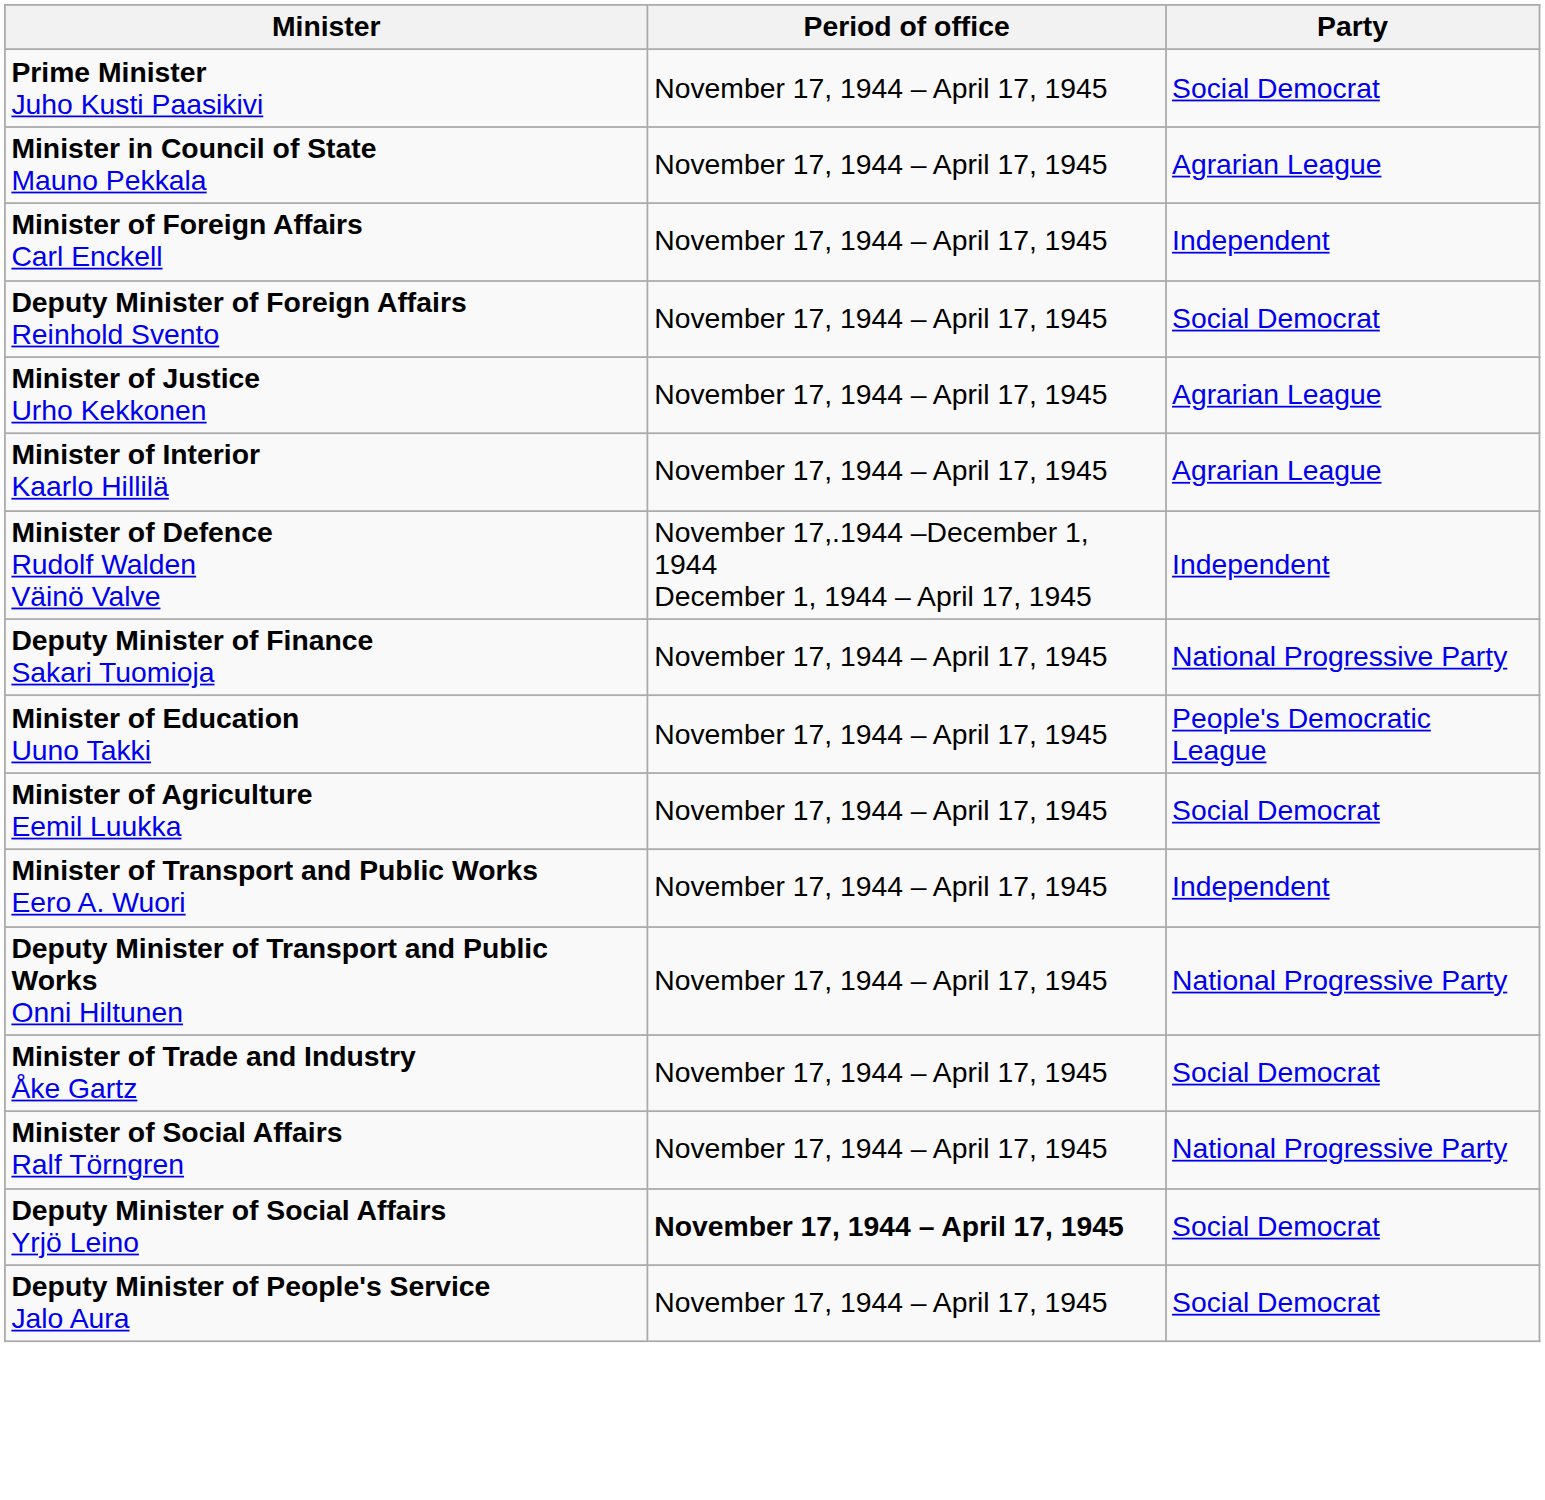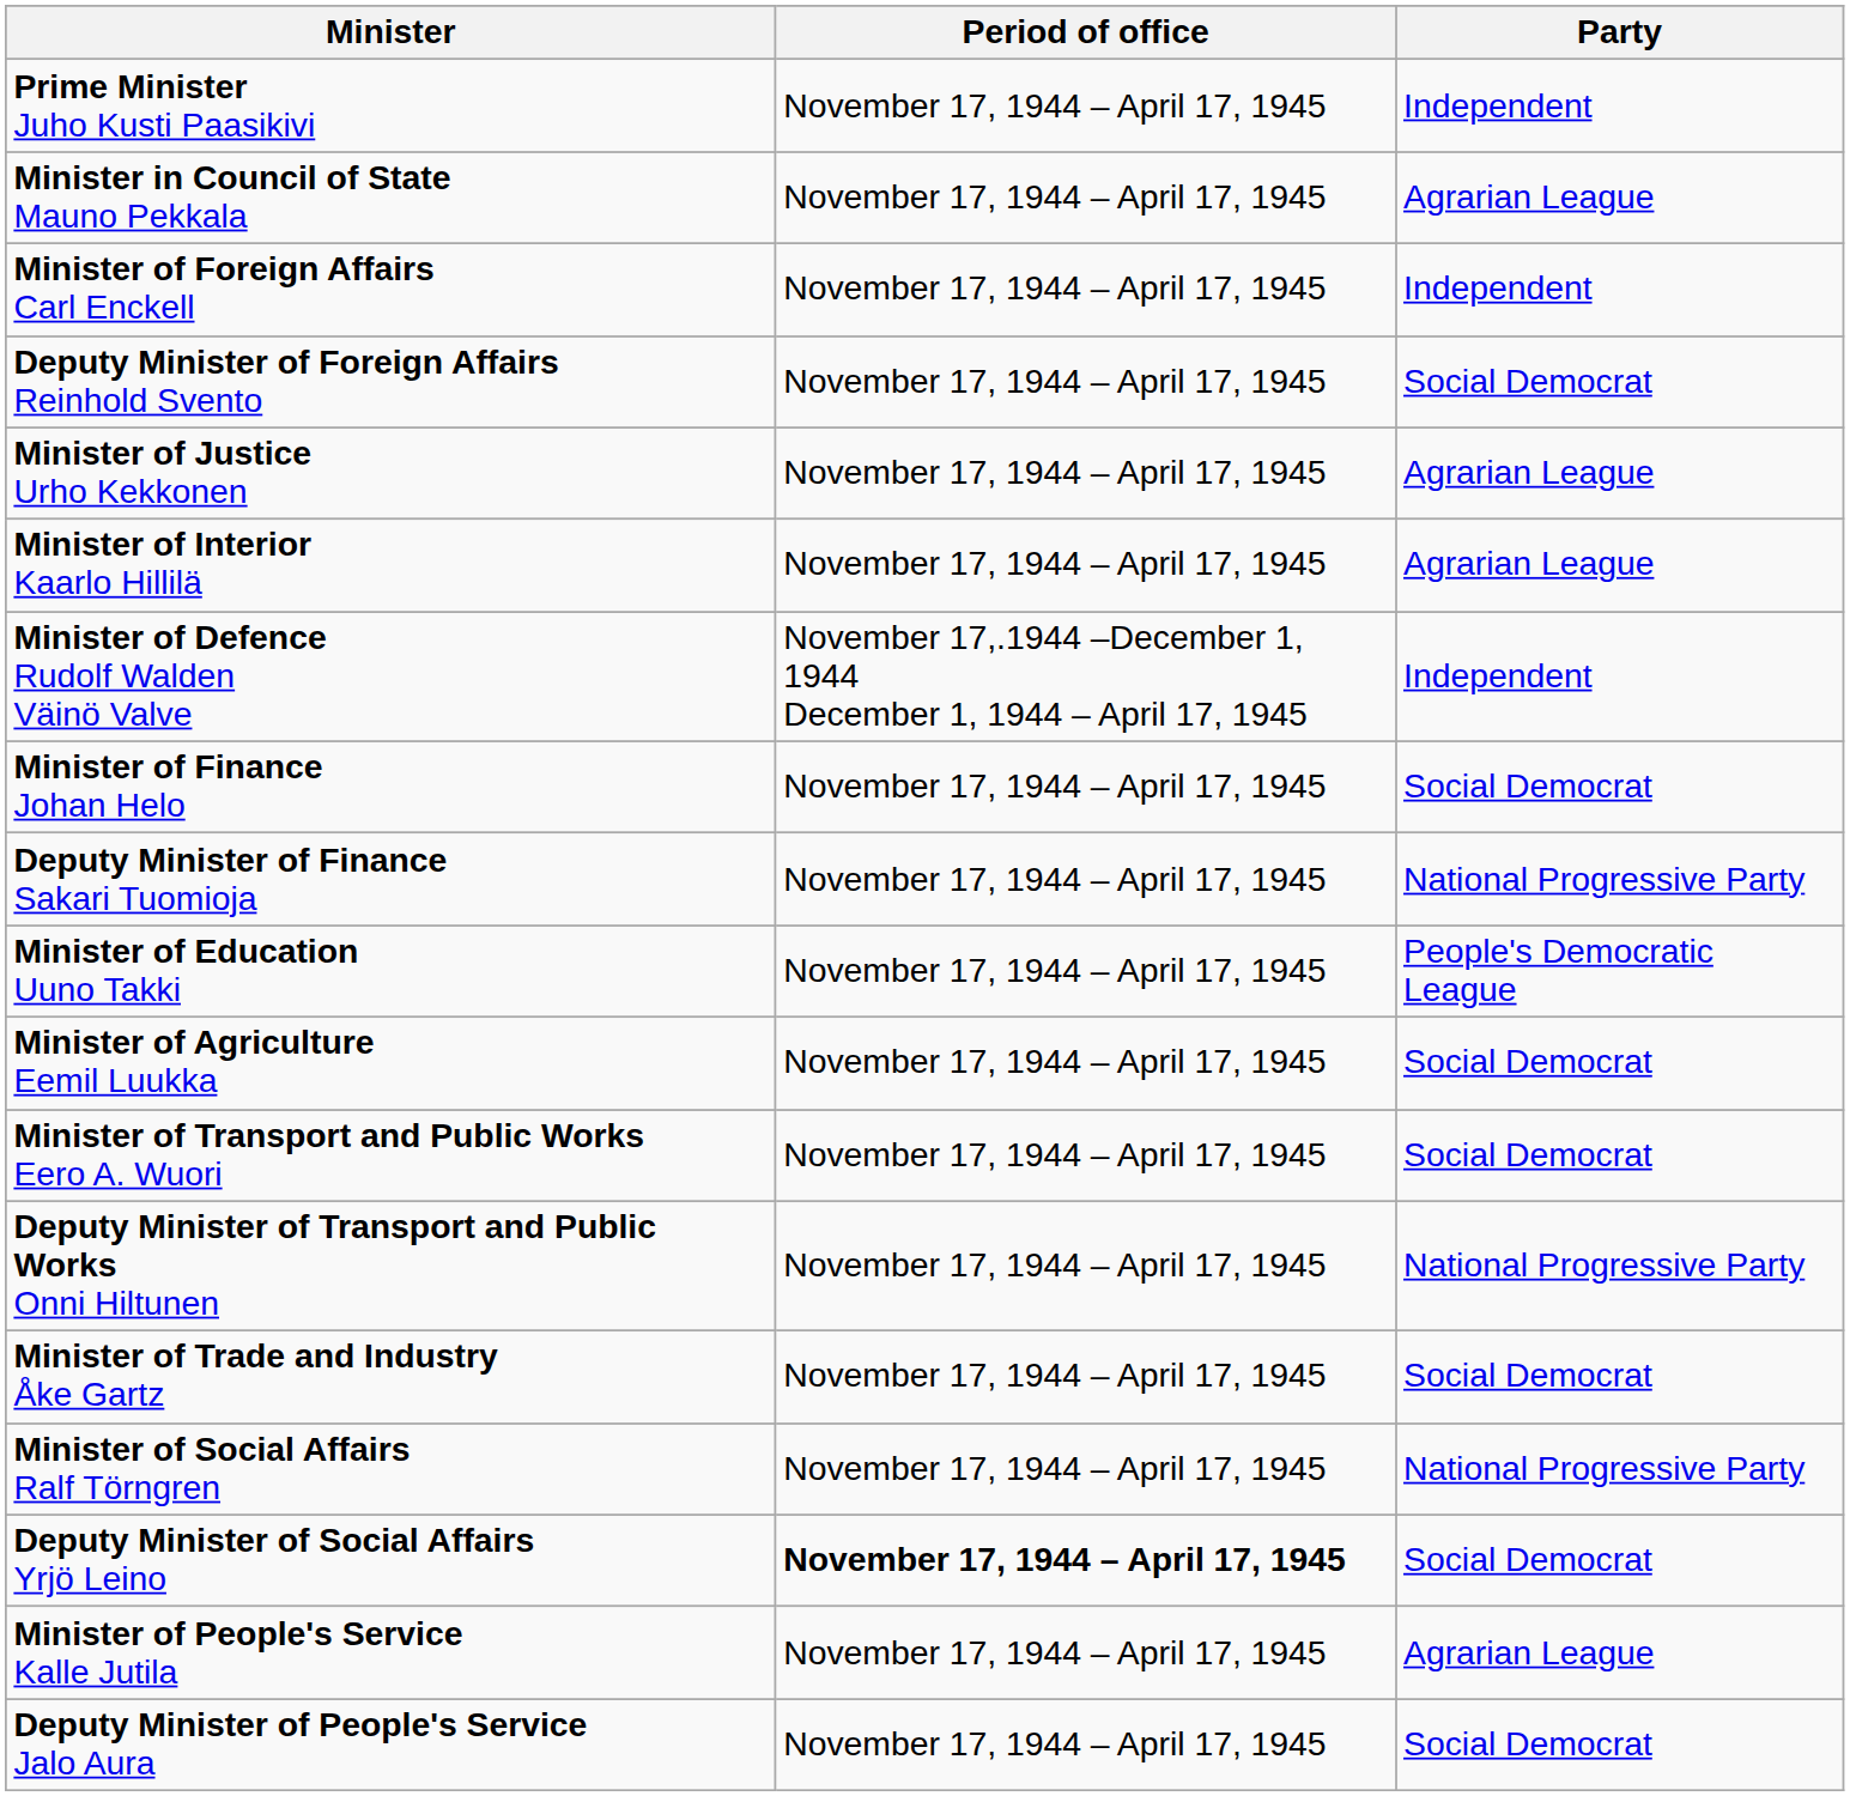Prime Minister Juho Kusti Paasikivi | Party: Social Democrat -> Independent
+ row: Minister of Finance Johan Helo | November 17, 1944 – April 17, 1945 | Social Democrat
Minister of Transport and Public Works Eero A. Wuori | Party: Independent -> Social Democrat
+ row: Minister of People's Service Kalle Jutila | November 17, 1944 – April 17, 1945 | Agrarian League
